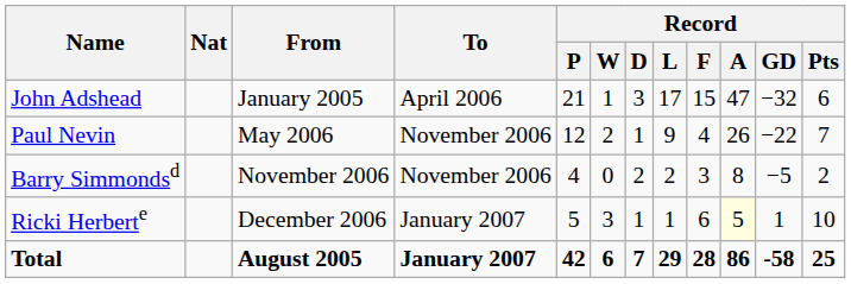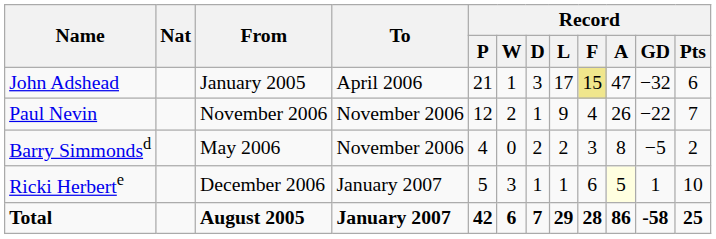John Adshead | Record / F: no background -> khaki background
Paul Nevin | From: May 2006 -> November 2006
Barry Simmondsd | From: November 2006 -> May 2006
